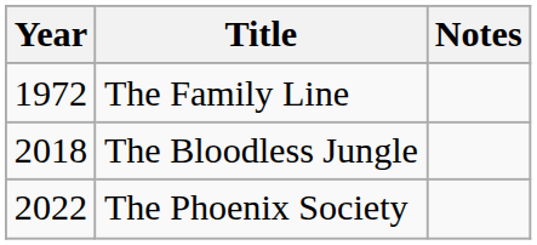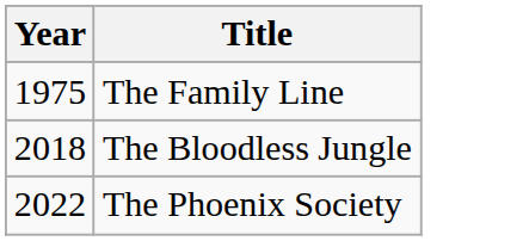- column: Notes
The Family Line | Year: 1972 -> 1975
